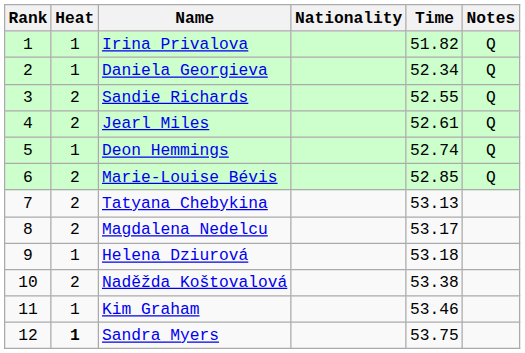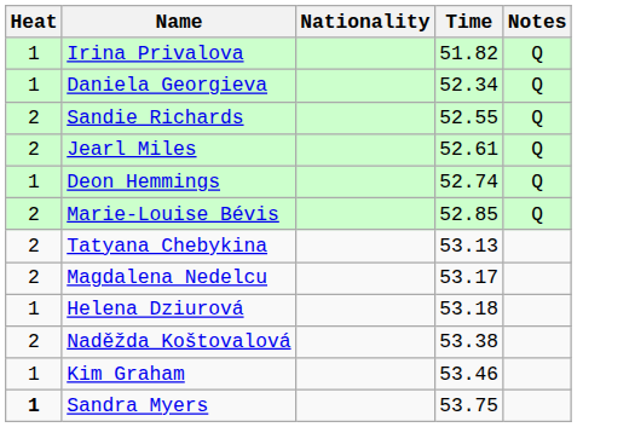- column: Rank | 1 | 2 | 3 | 4 | 5 | 6 | 7 | 8 | 9 | 10 | 11 | 12
